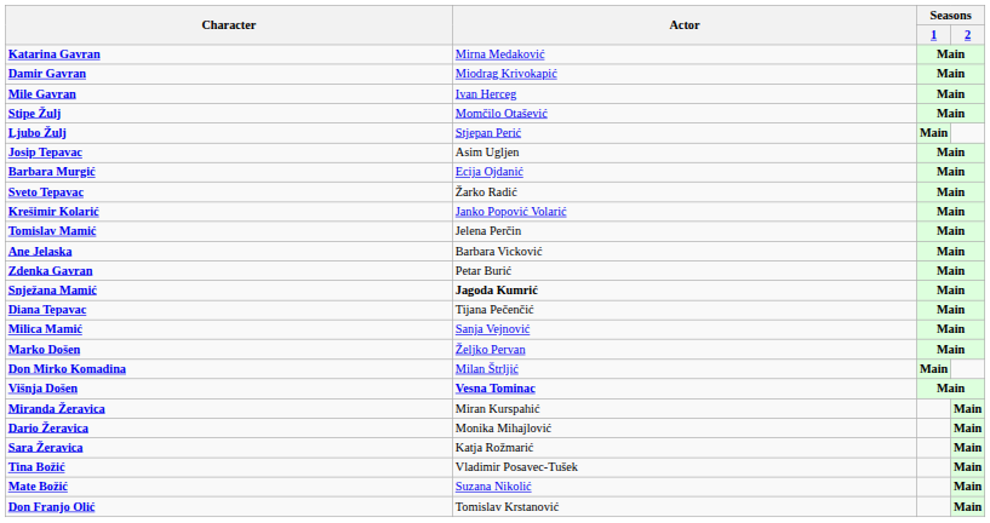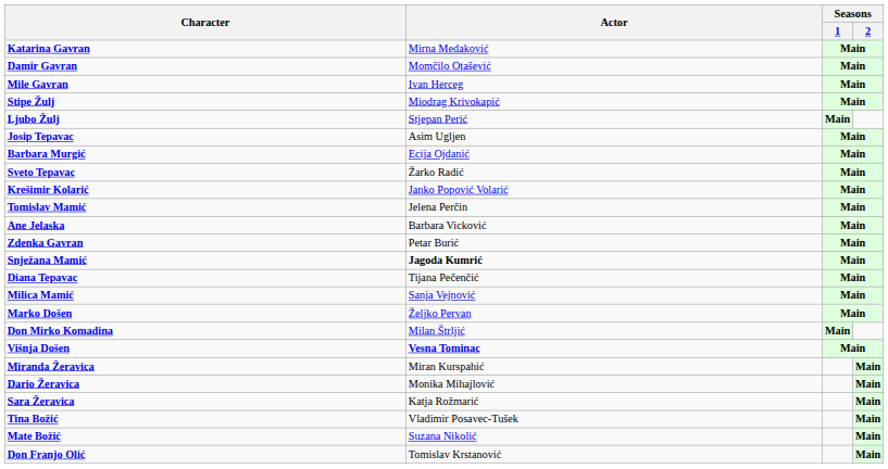Damir Gavran | Actor: Miodrag Krivokapić -> Momčilo Otašević
Stipe Žulj | Actor: Momčilo Otašević -> Miodrag Krivokapić
